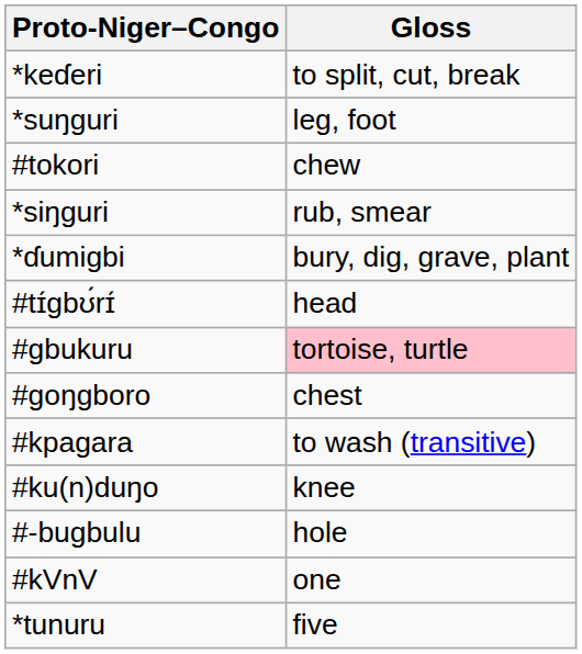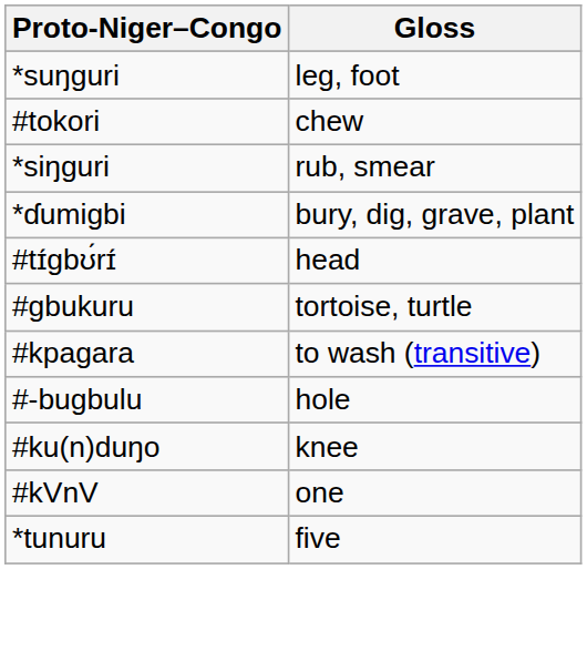- row: *keɗeri | to split, cut, break
#gbukuru | Gloss: pink background -> no background
- row: #goŋgboro | chest
rows swapped: #ku(n)duŋo <-> #-bugbulu
